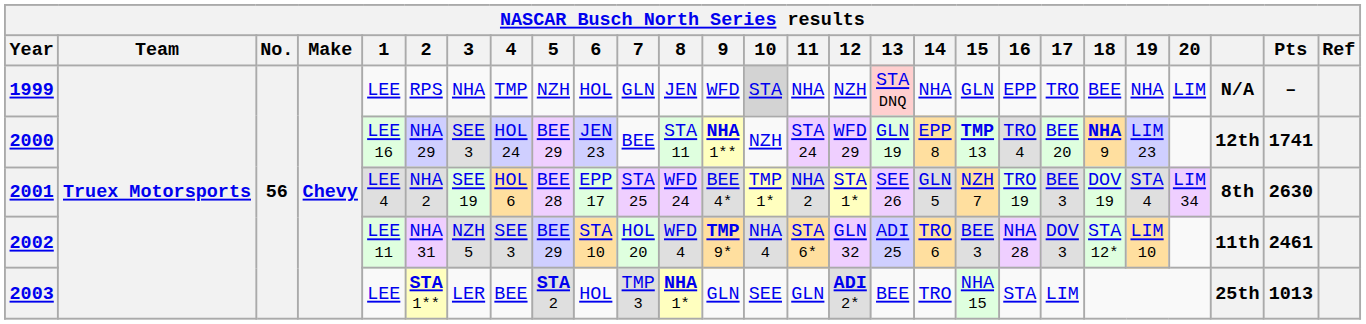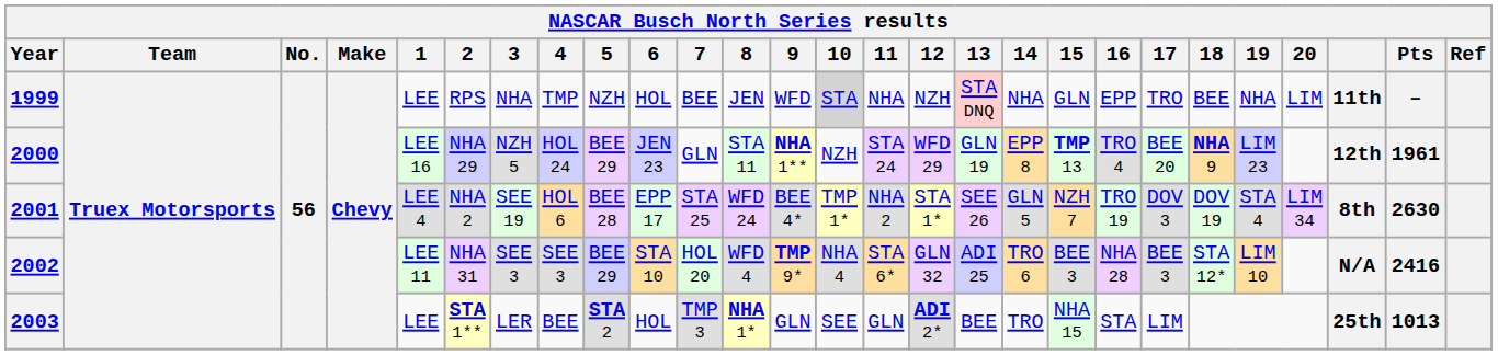1999 | 7: GLN -> BEE
1999 | column 25: N/A -> 11th
2000 | 3: SEE 3 -> NZH 5
2000 | 7: BEE -> GLN
2000 | Pts: 1741 -> 1961
2001 | 17: BEE 3 -> DOV 3
2002 | 3: NZH 5 -> SEE 3
2002 | 17: DOV 3 -> BEE 3
2002 | column 25: 11th -> N/A
2002 | Pts: 2461 -> 2416
